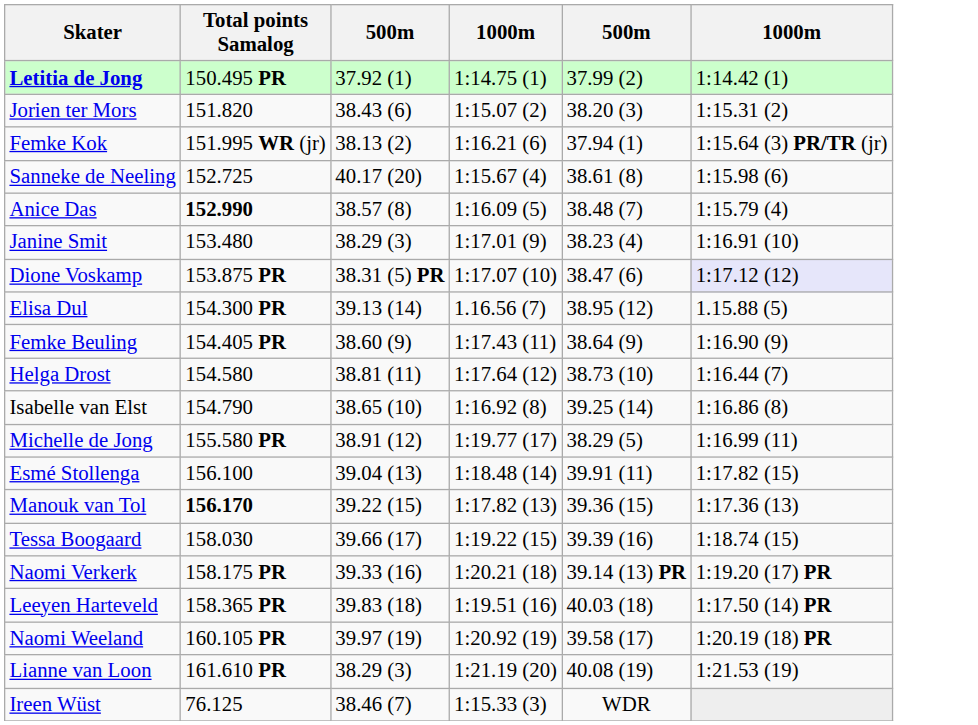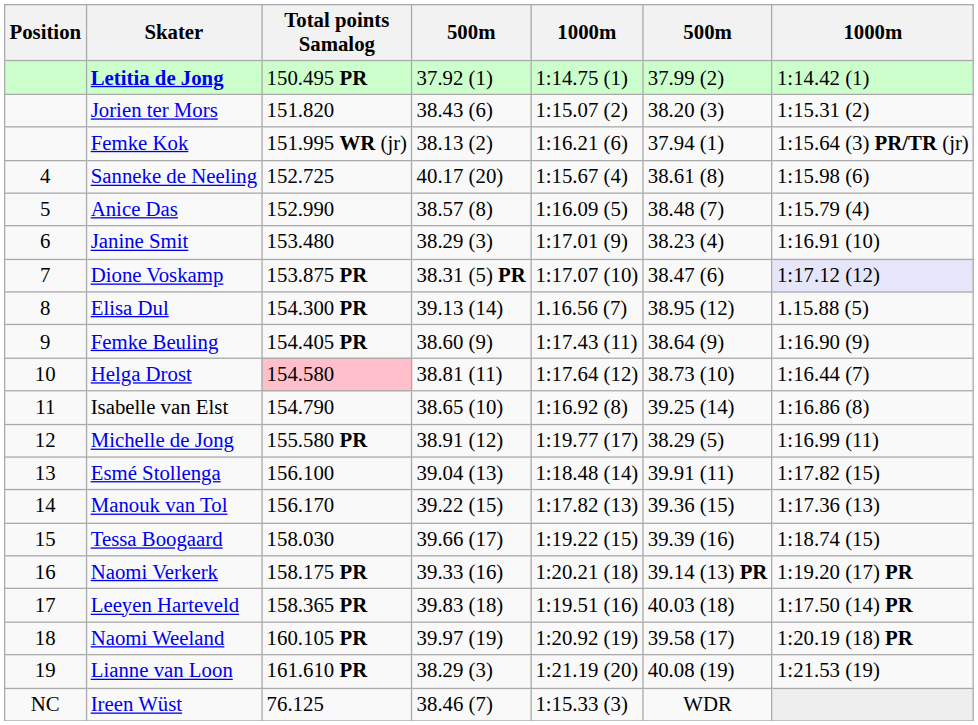+ column: Position | 4 | 5 | 6 | 7 | 8 | 9 | 10 | 11 | 12 | 13 | 14 | 15 | 16 | 17 | 18 | 19 | NC
Anice Das | Total points Samalog: bold -> normal
Helga Drost | Total points Samalog: no background -> pink background
Manouk van Tol | Total points Samalog: bold -> normal
